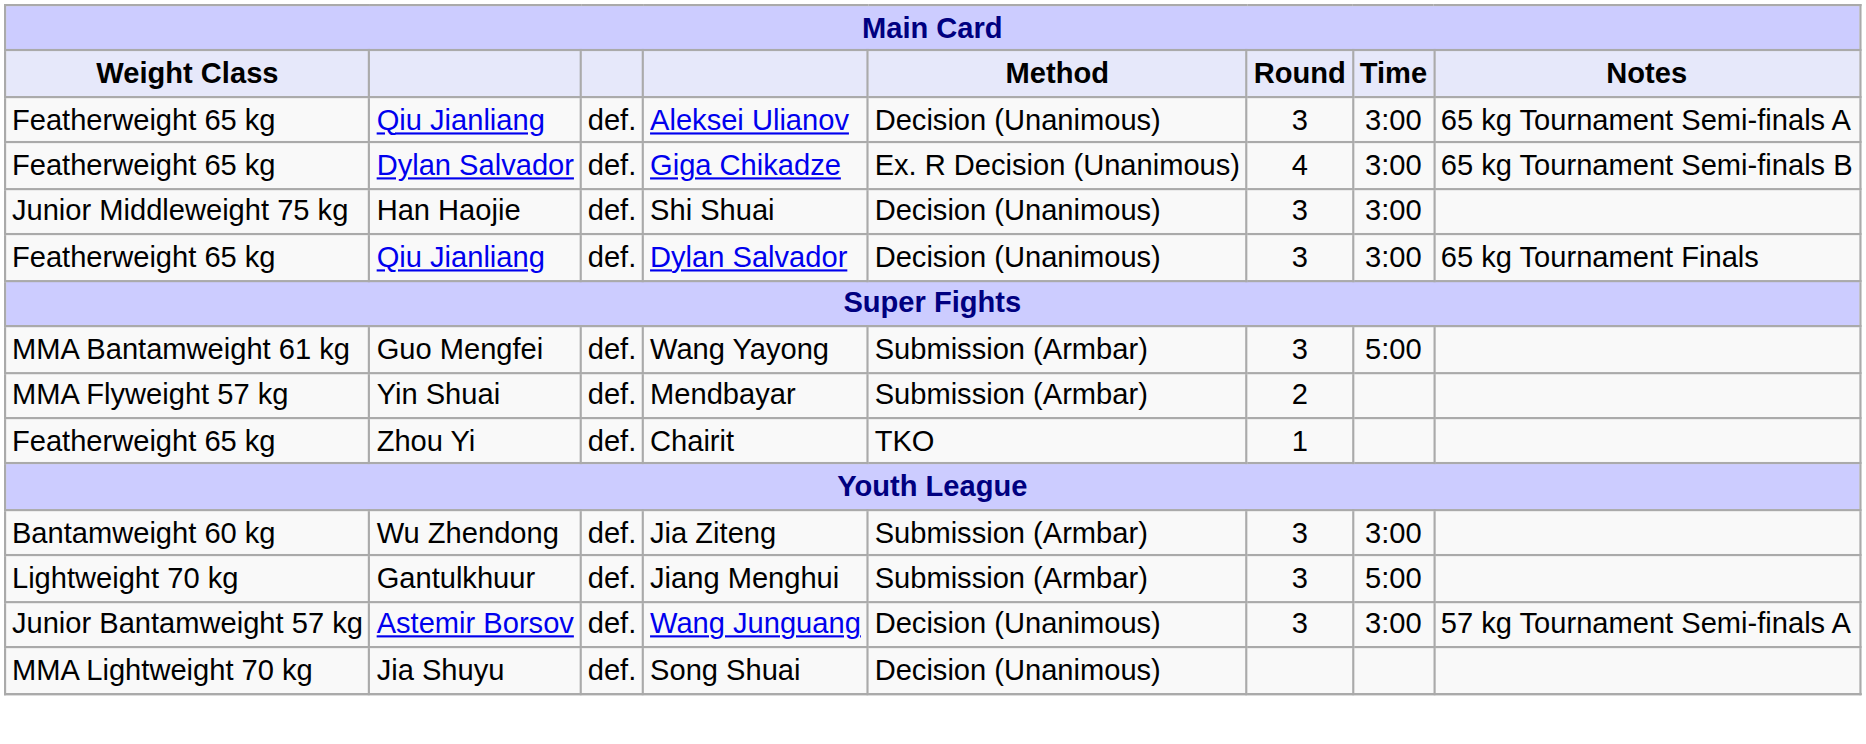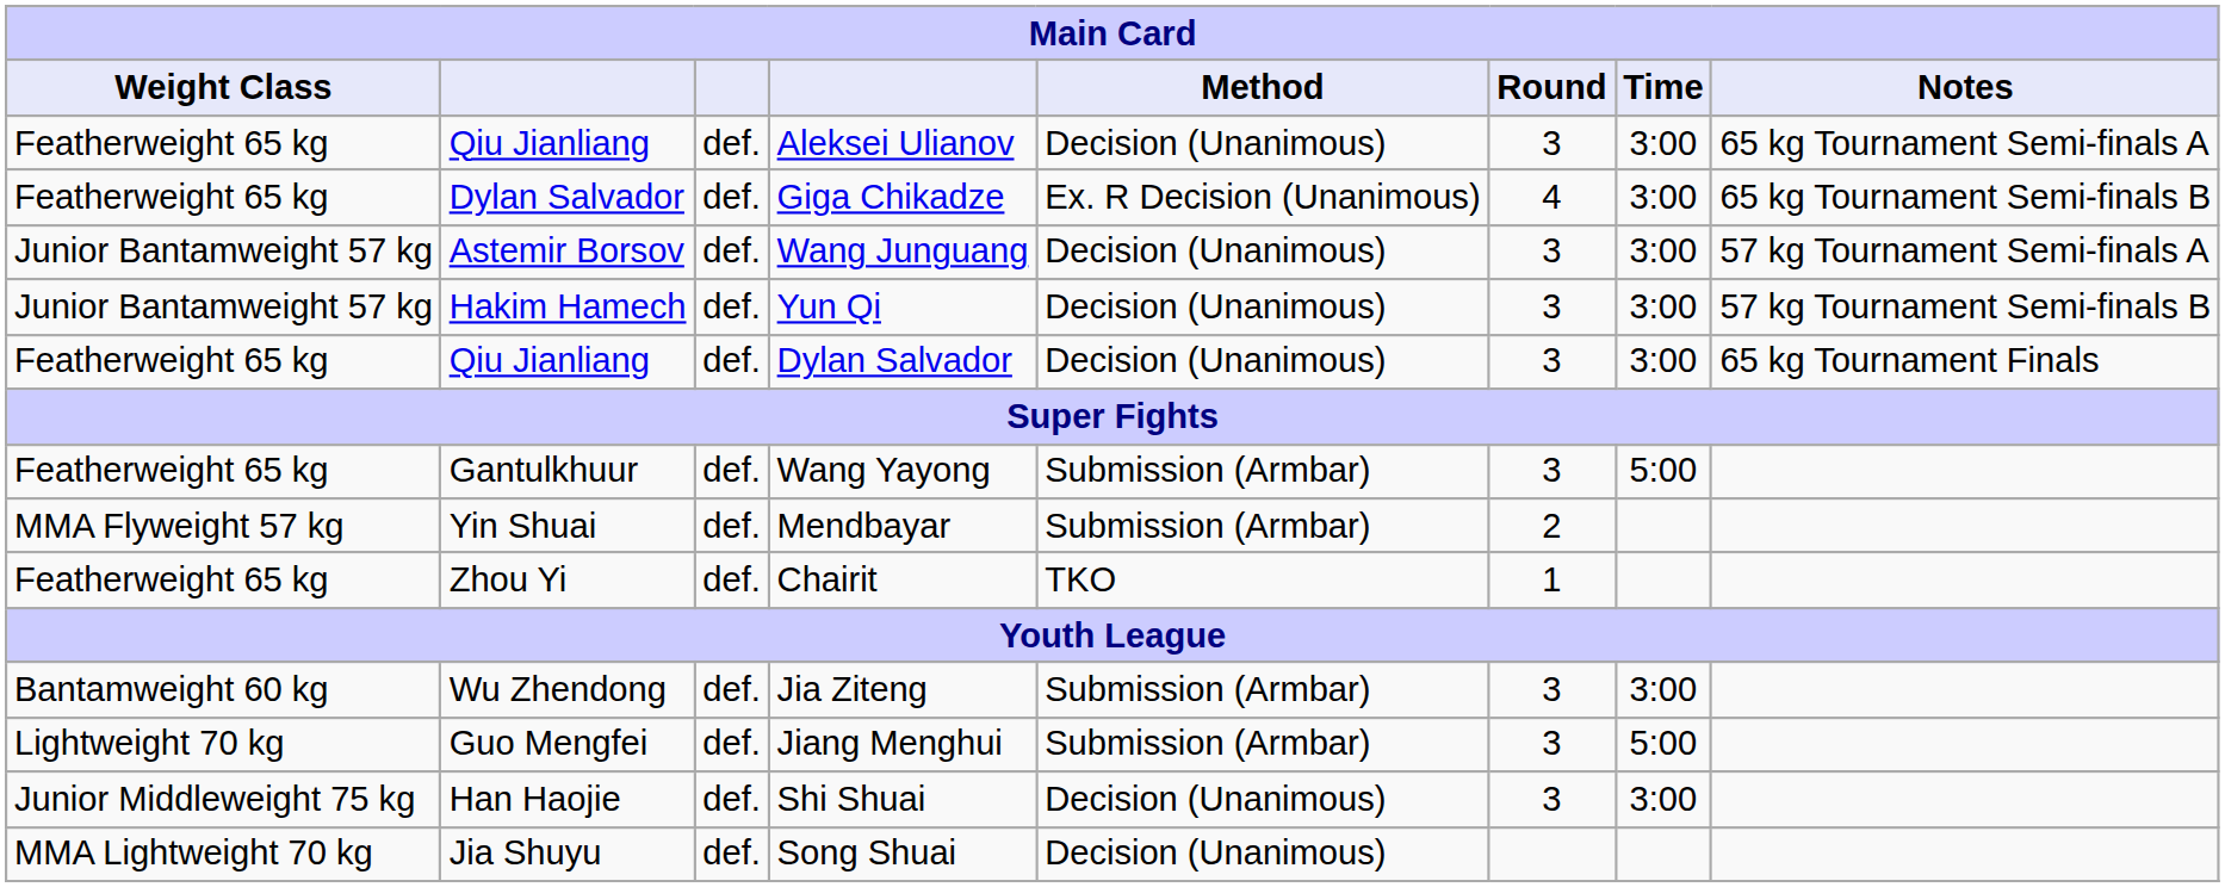rows swapped: Wang Junguang <-> Shi Shuai
+ row: Junior Bantamweight 57 kg | Hakim Hamech | def. | Yun Qi | Decision (Unanimous) | 3 | 3:00 | 57 kg Tournament Semi-finals B
Wang Yayong | Weight Class: MMA Bantamweight 61 kg -> Featherweight 65 kg
Wang Yayong | column 2: Guo Mengfei -> Gantulkhuur
Jiang Menghui | column 2: Gantulkhuur -> Guo Mengfei
